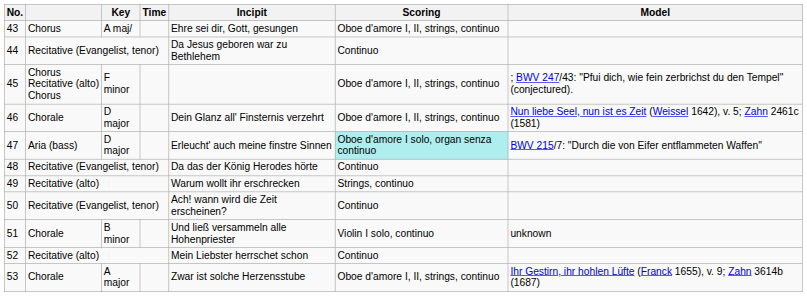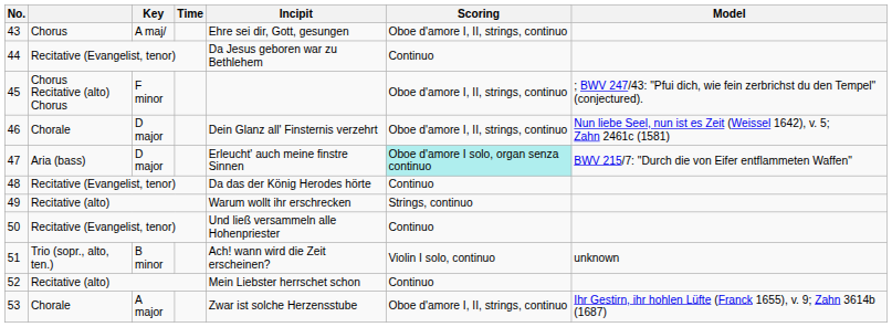50 | Incipit: Ach! wann wird die Zeit erscheinen? -> Und ließ versammeln alle Hohenpriester
51 | column 2: Chorale -> Trio (sopr., alto, ten.)
51 | Incipit: Und ließ versammeln alle Hohenpriester -> Ach! wann wird die Zeit erscheinen?
